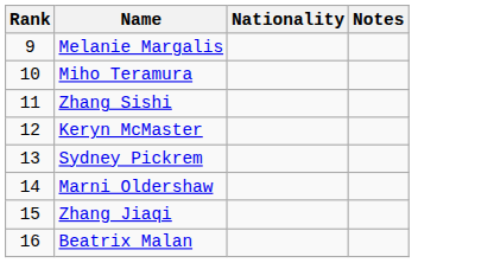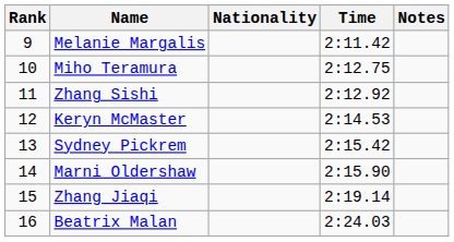+ column: Time | 2:11.42 | 2:12.75 | 2:12.92 | 2:14.53 | 2:15.42 | 2:15.90 | 2:19.14 | 2:24.03
